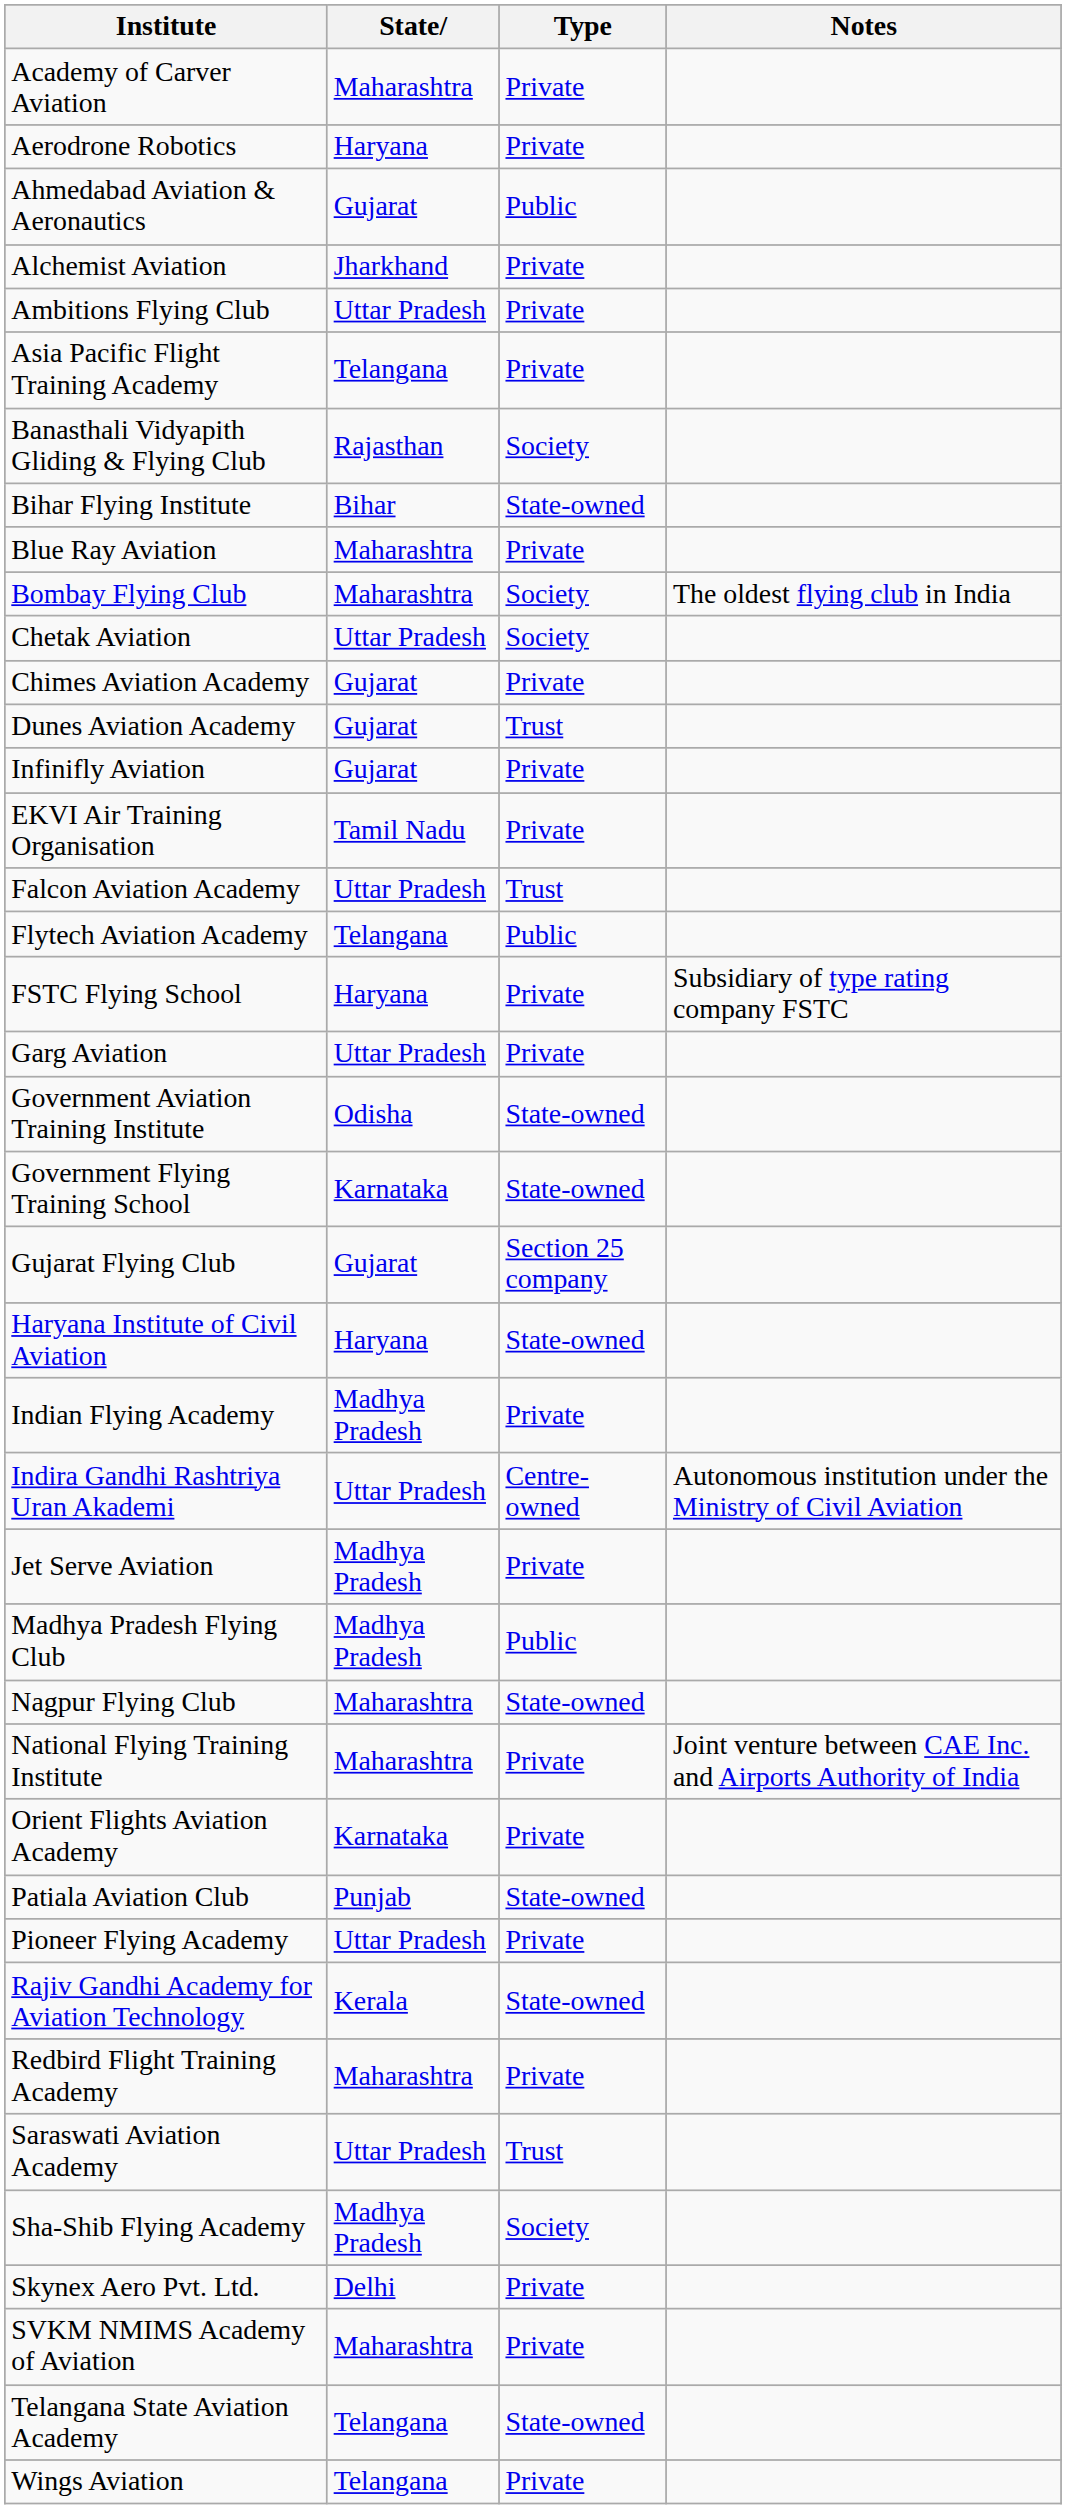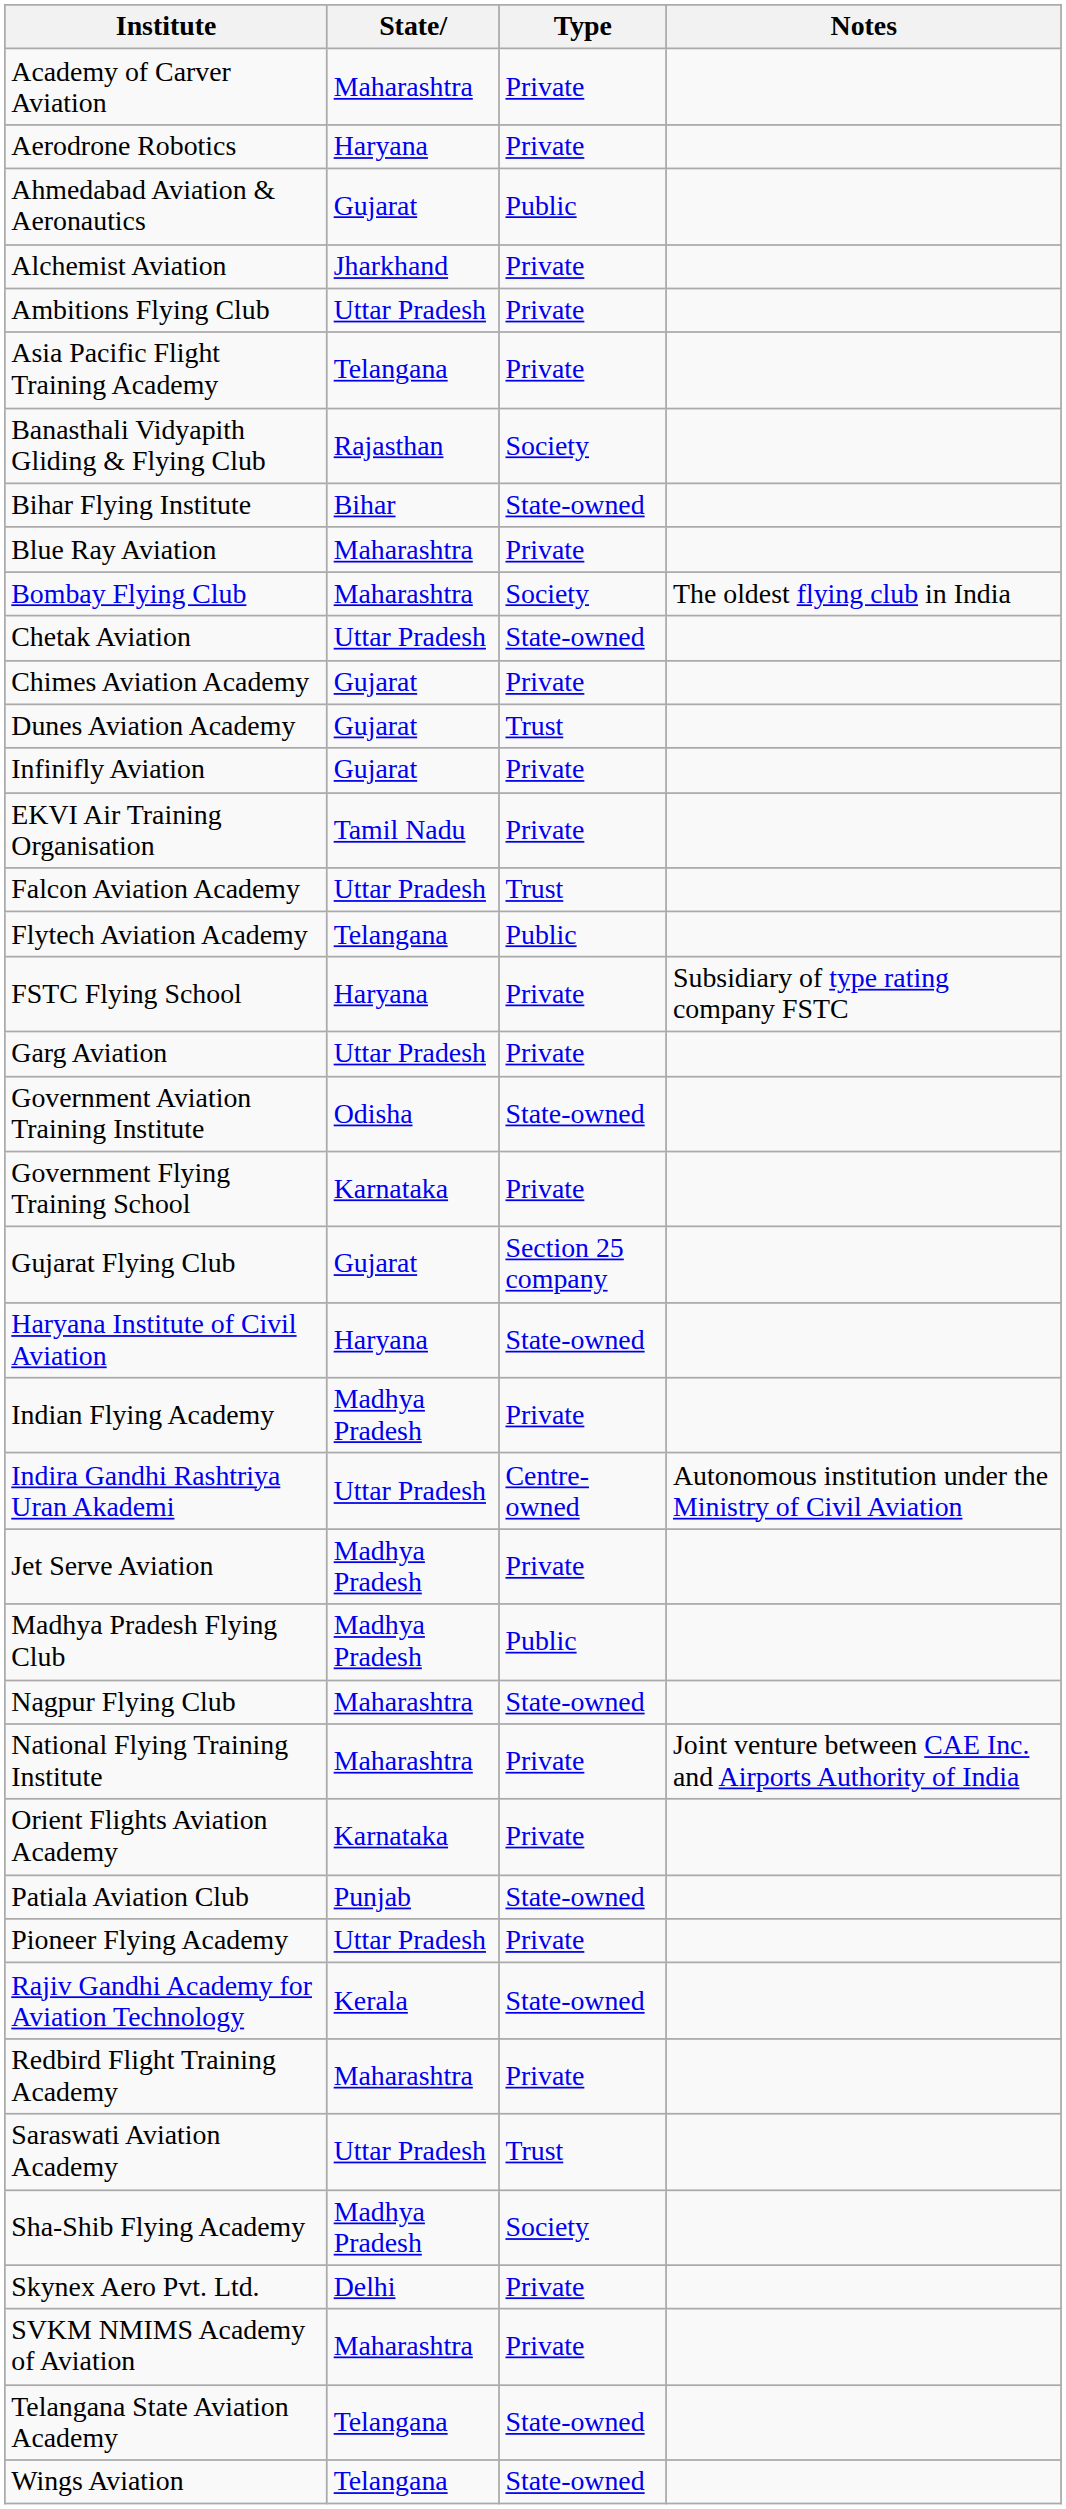Chetak Aviation | Type: Society -> State-owned
Government Flying Training School | Type: State-owned -> Private
Wings Aviation | Type: Private -> State-owned
